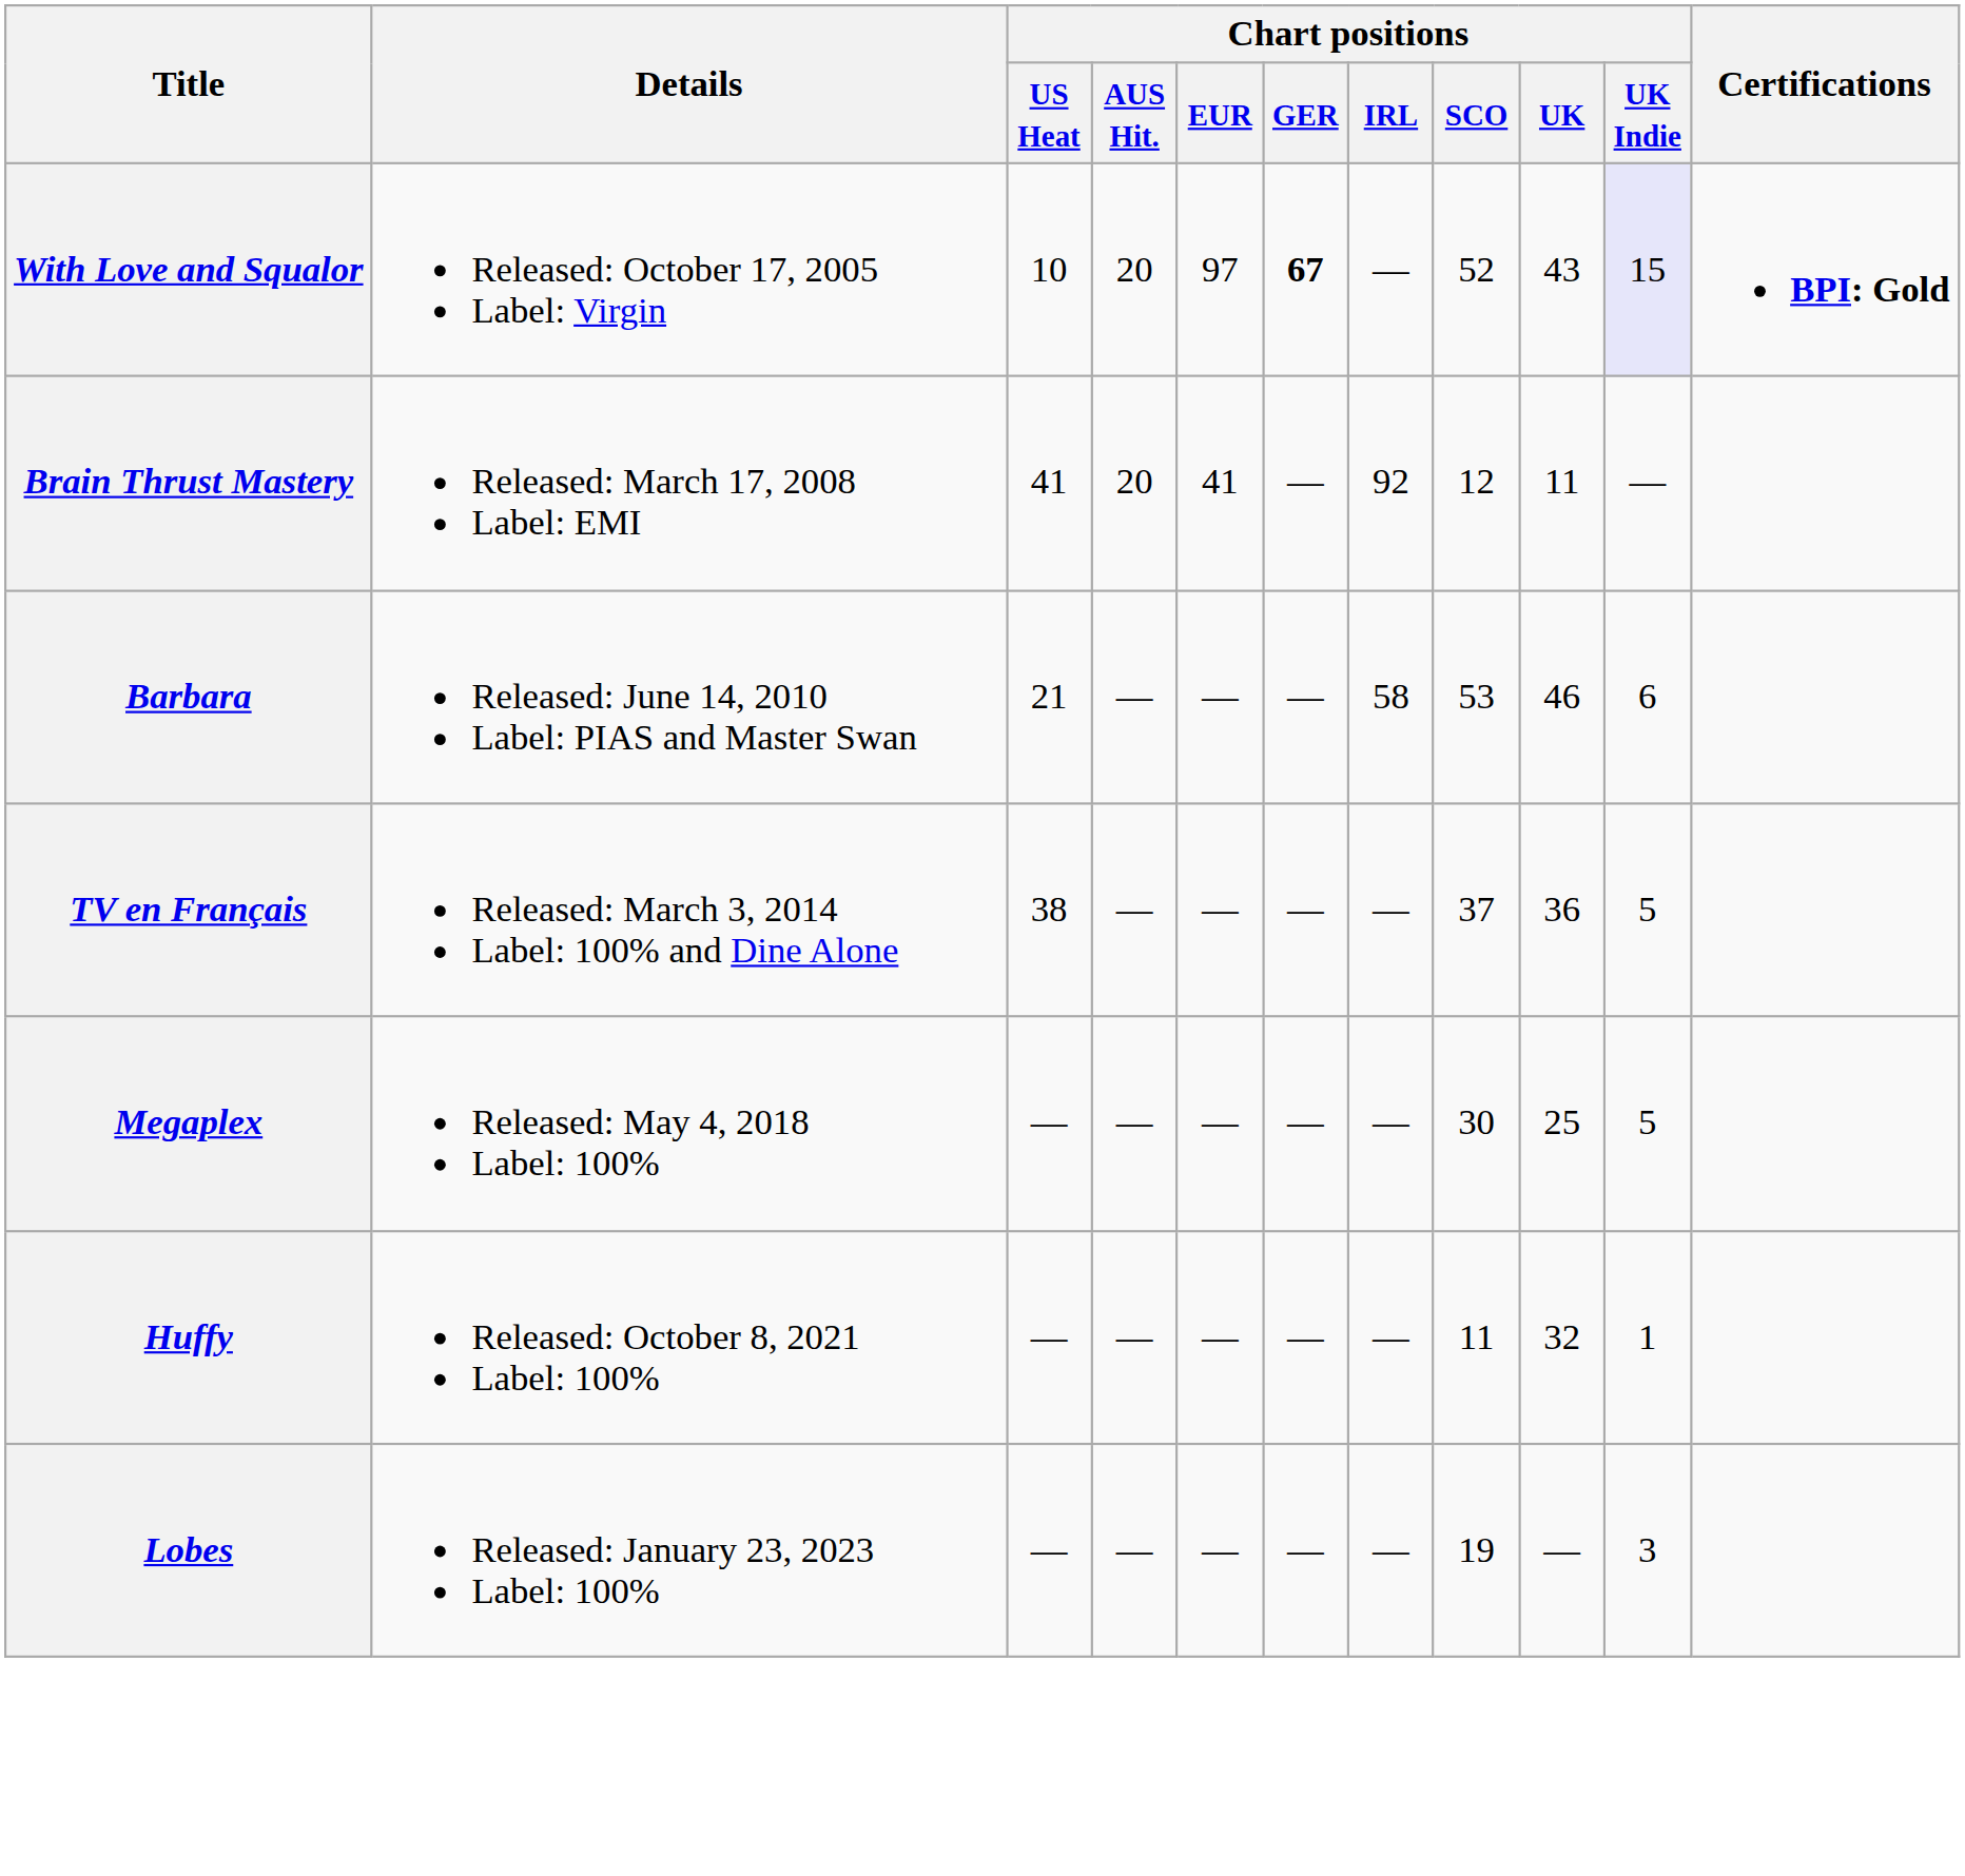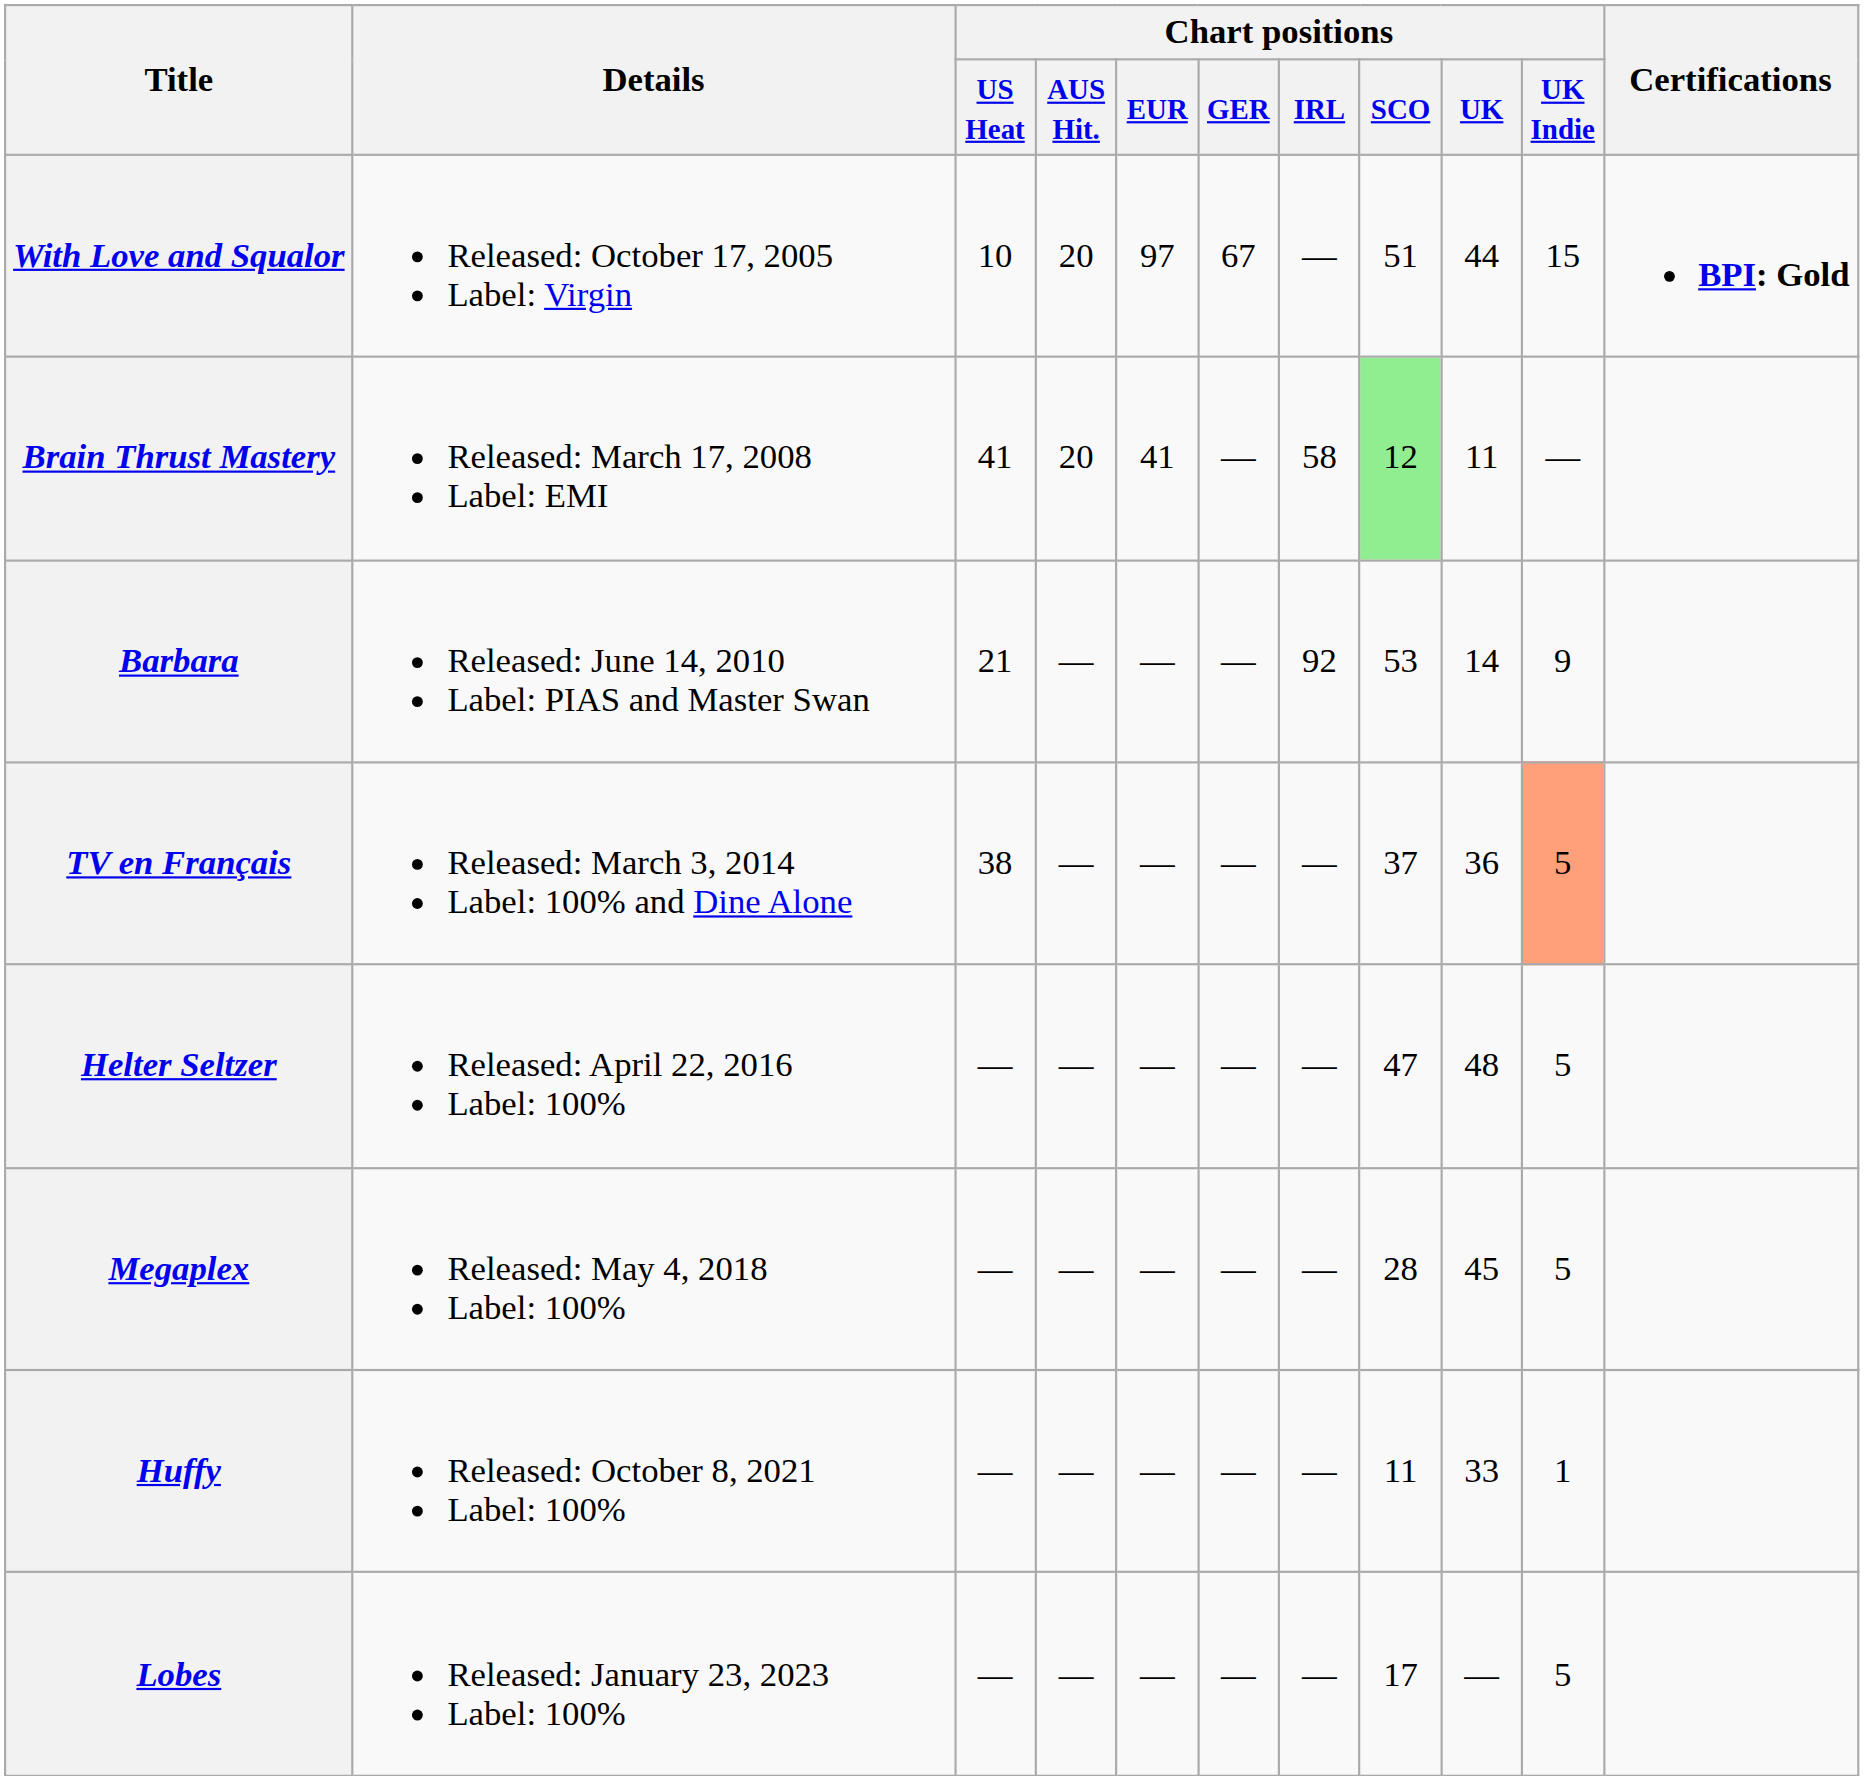With Love and Squalor | Chart positions / GER: bold -> normal
With Love and Squalor | Chart positions / SCO: 52 -> 51
With Love and Squalor | Chart positions / UK: 43 -> 44
With Love and Squalor | Chart positions / UK Indie: lavender background -> no background
Brain Thrust Mastery | Chart positions / IRL: 92 -> 58
Brain Thrust Mastery | Chart positions / SCO: no background -> lightgreen background
Barbara | Chart positions / IRL: 58 -> 92
Barbara | Chart positions / UK: 46 -> 14
Barbara | Chart positions / UK Indie: 6 -> 9
TV en Français | Chart positions / UK Indie: no background -> lightsalmon background
+ row: Helter Seltzer | Released: April 22, 2016 Label: 100% | — | — | — | — | — | 47 | 48 | 5
Megaplex | Chart positions / SCO: 30 -> 28
Megaplex | Chart positions / UK: 25 -> 45
Huffy | Chart positions / UK: 32 -> 33
Lobes | Chart positions / SCO: 19 -> 17
Lobes | Chart positions / UK Indie: 3 -> 5
